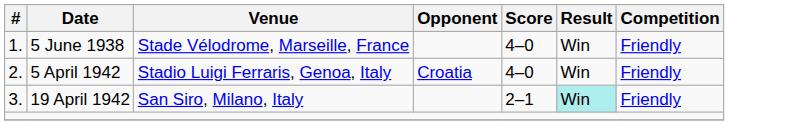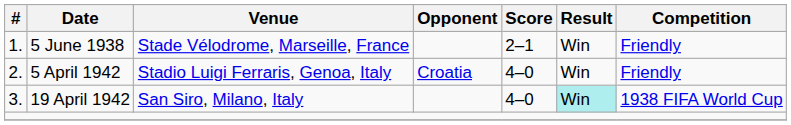5 June 1938 | Score: 4–0 -> 2–1
19 April 1942 | Score: 2–1 -> 4–0
19 April 1942 | Competition: Friendly -> 1938 FIFA World Cup
